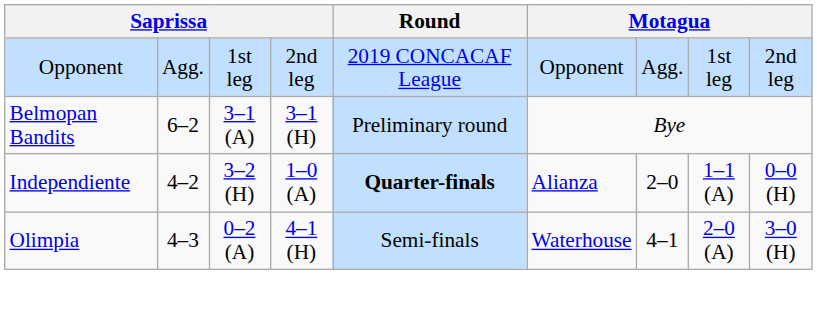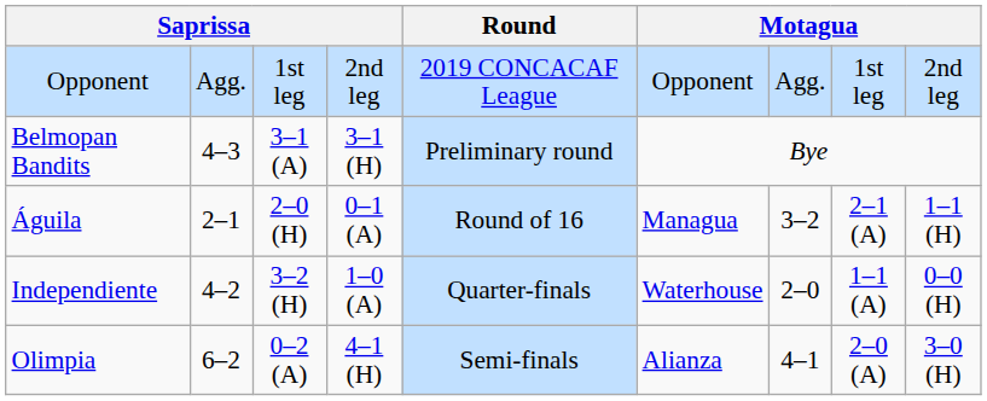Belmopan Bandits | column 2: 6–2 -> 4–3
+ row: Águila | 2–1 | 2–0 (H) | 0–1 (A) | Round of 16 | Managua | 3–2 | 2–1 (A) | 1–1 (H)
Independiente | Round: bold -> normal
Independiente | column 6: Alianza -> Waterhouse
Olimpia | column 2: 4–3 -> 6–2
Olimpia | column 6: Waterhouse -> Alianza
